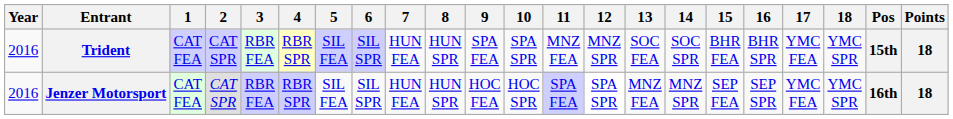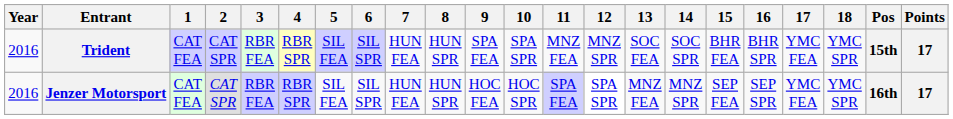Trident | Points: 18 -> 17
Jenzer Motorsport | Points: 18 -> 17
